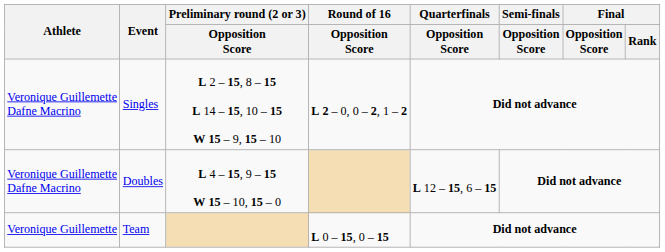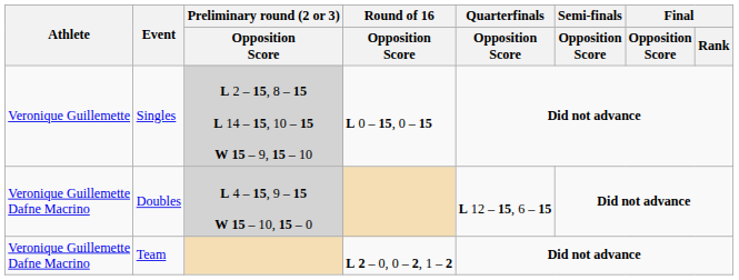Singles | Athlete: Veronique Guillemette Dafne Macrino -> Veronique Guillemette
Singles | Preliminary round (2 or 3) / Opposition Score: no background -> lightgrey background
Singles | Round of 16 / Opposition Score: L 2 – 0, 0 – 2, 1 – 2 -> L 0 – 15, 0 – 15
Doubles | Preliminary round (2 or 3) / Opposition Score: no background -> lightgrey background
Team | Athlete: Veronique Guillemette -> Veronique Guillemette Dafne Macrino
Team | Round of 16 / Opposition Score: L 0 – 15, 0 – 15 -> L 2 – 0, 0 – 2, 1 – 2
